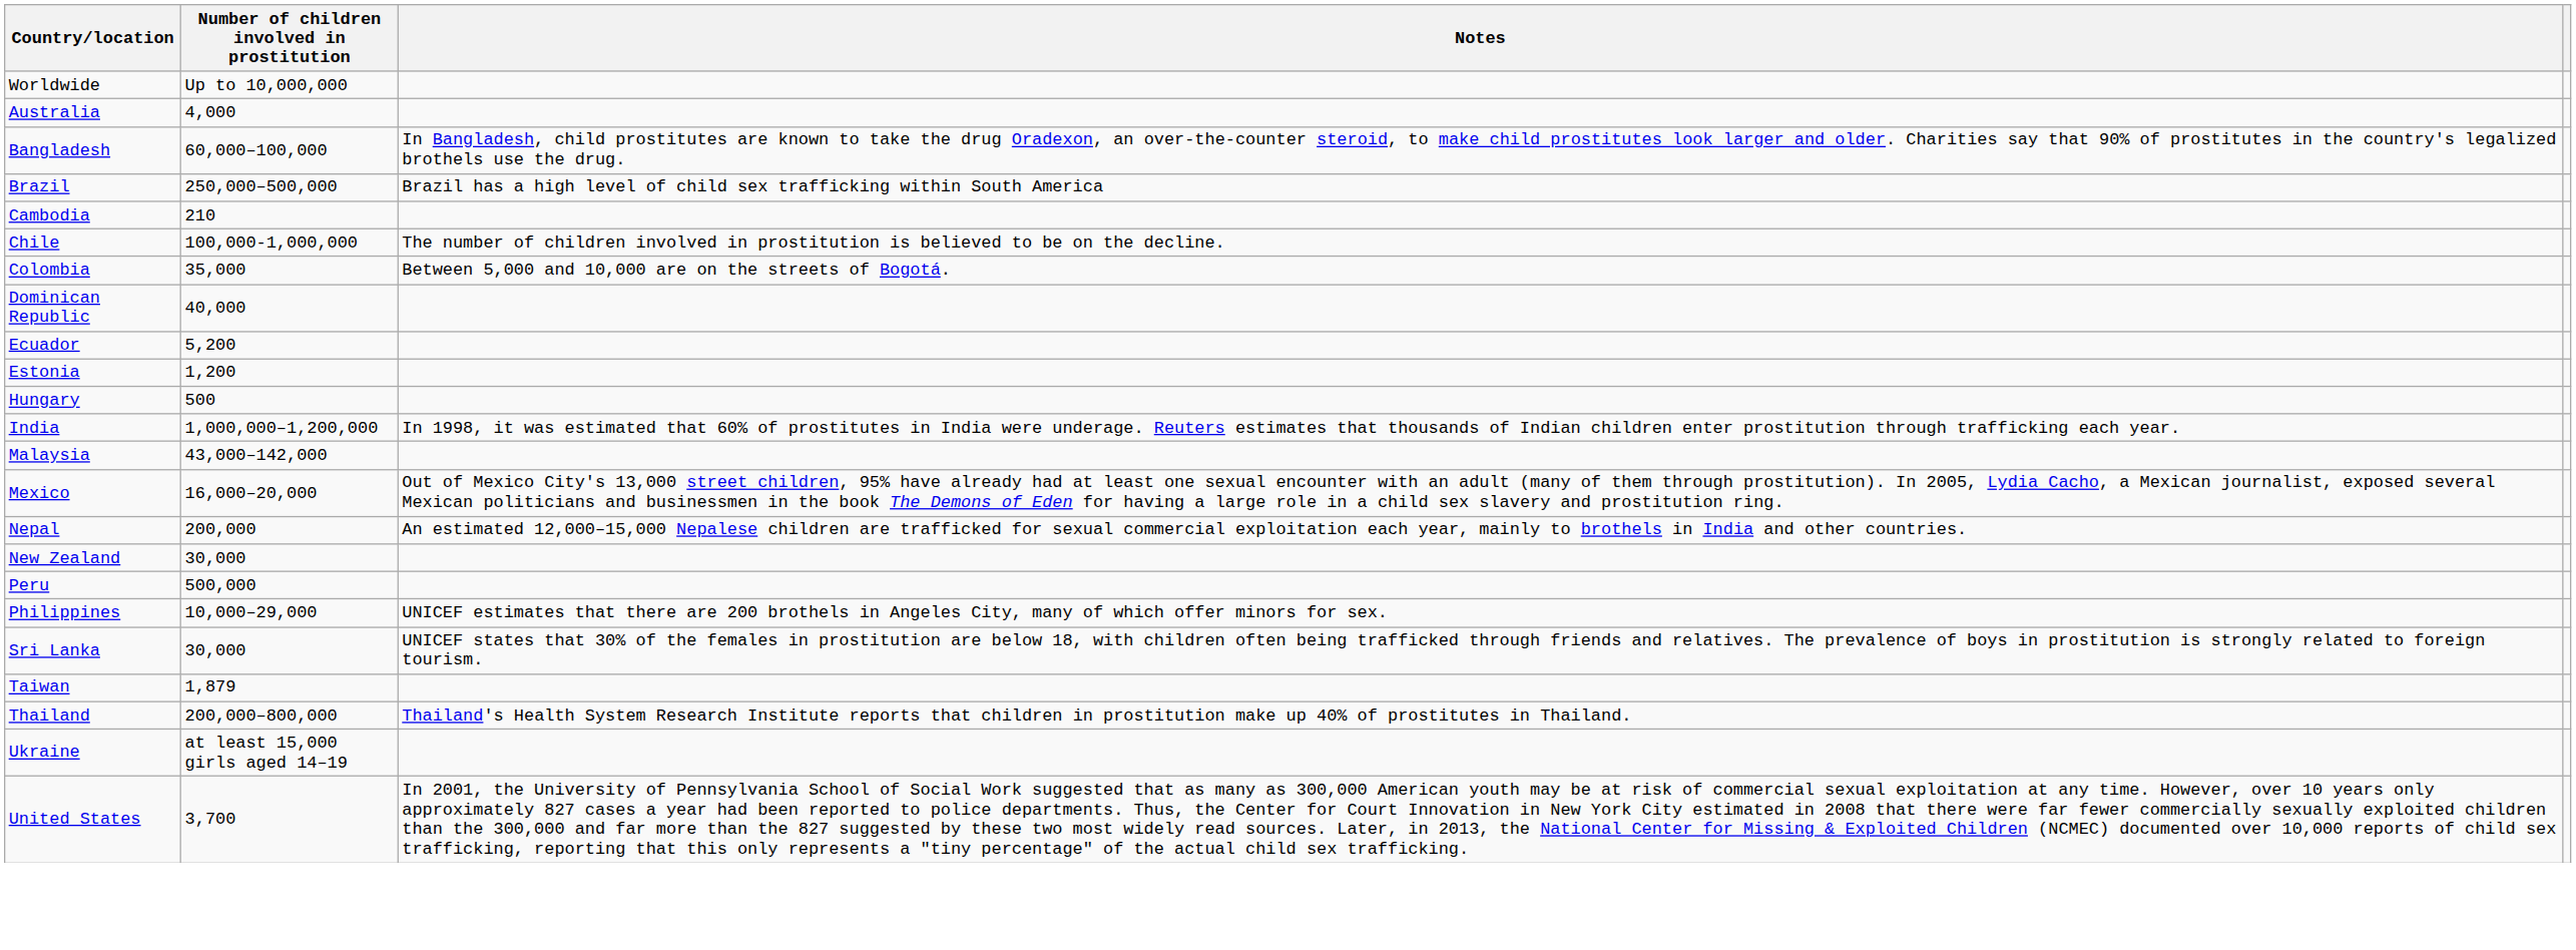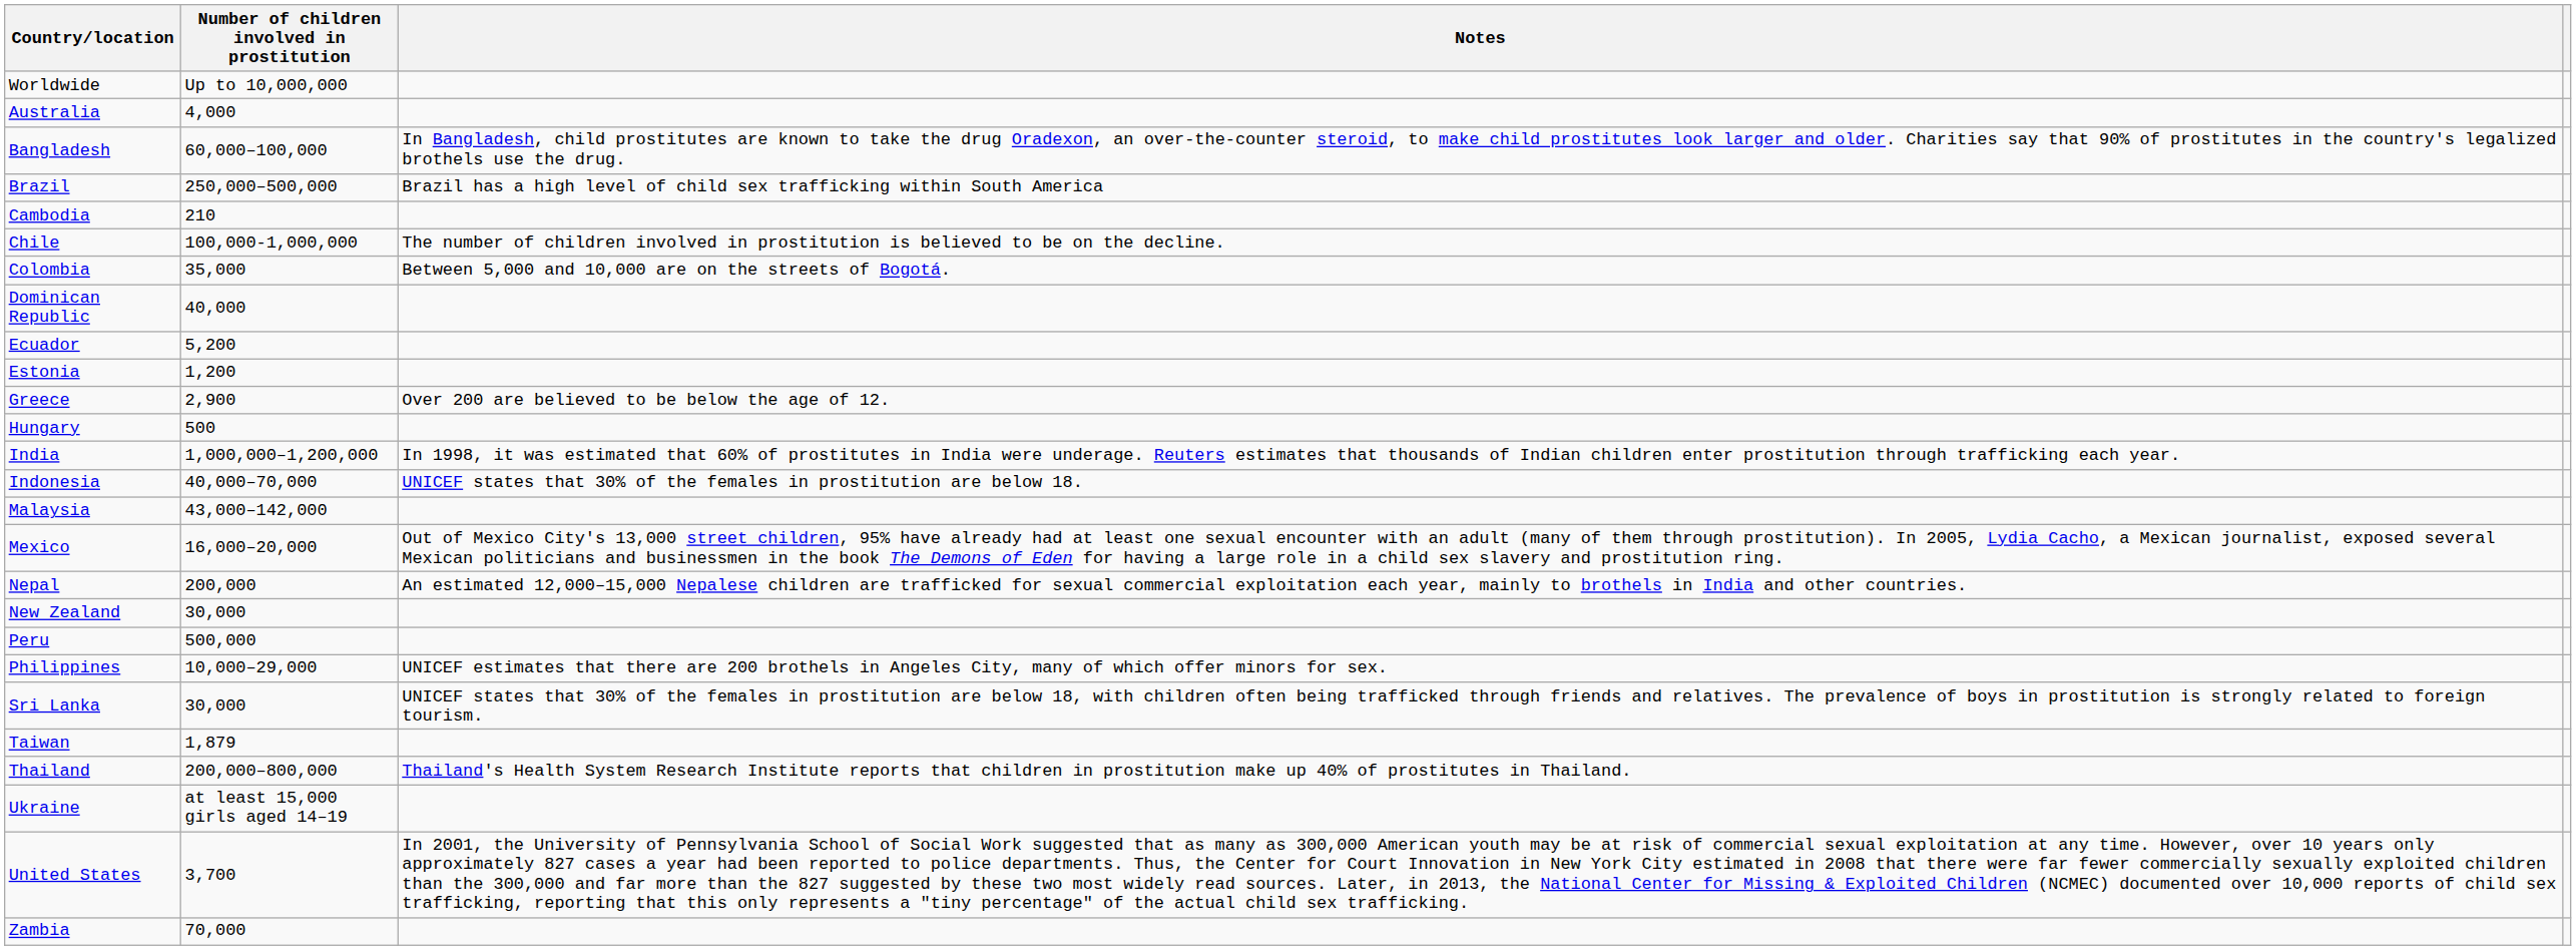+ row: Greece | 2,900 | Over 200 are believed to be below the age of 12.
+ row: Indonesia | 40,000–70,000 | UNICEF states that 30% of the females in prostitution are below 18.
+ row: Zambia | 70,000
